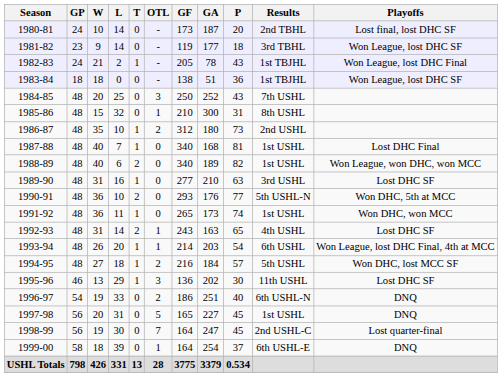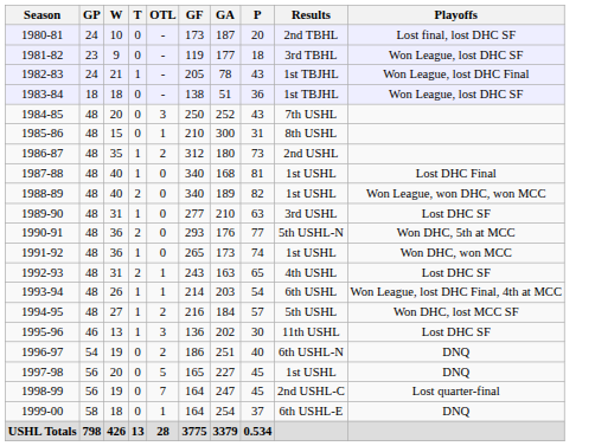- column: L | 14 | 14 | 2 | 0 | 25 | 32 | 10 | 7 | 6 | 16 | 10 | 11 | 14 | 20 | 18 | 29 | 33 | 31 | 30 | 39 | 331
